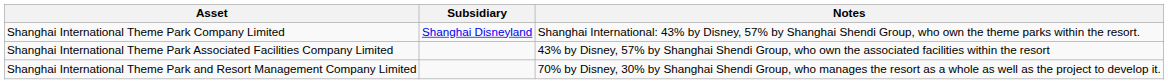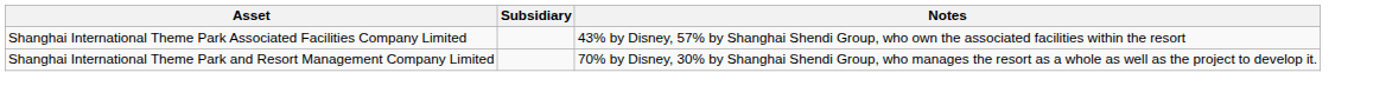- row: Shanghai International Theme Park Company Limited | Shanghai Disneyland | Shanghai International: 43% by Disney, 57% by Shanghai Shendi Group, who own the theme parks within the resort.
